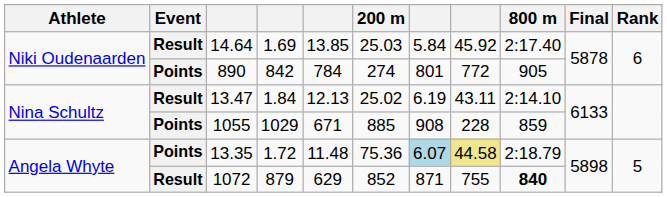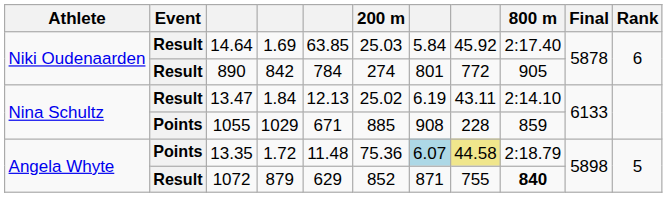14.64 | column 5: 13.85 -> 63.85
890 | Event: Points -> Result
